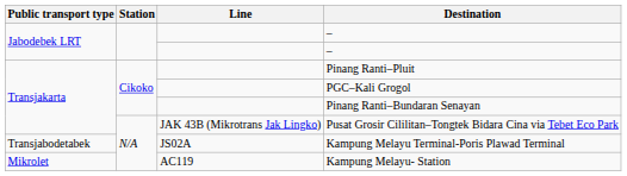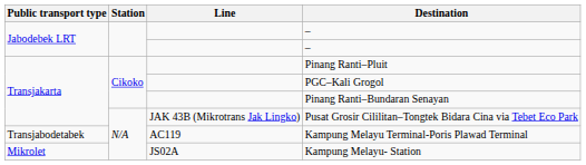Kampung Melayu Terminal-Poris Plawad Terminal | Line: JS02A -> AC119
Kampung Melayu- Station | Line: AC119 -> JS02A
